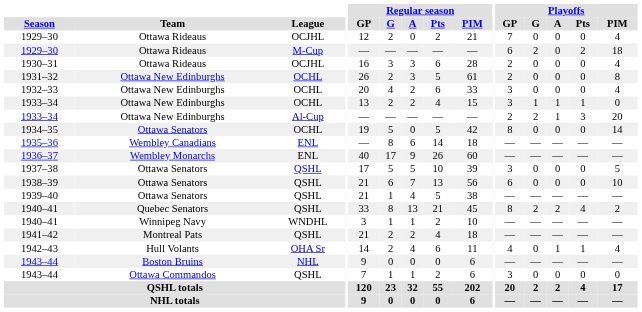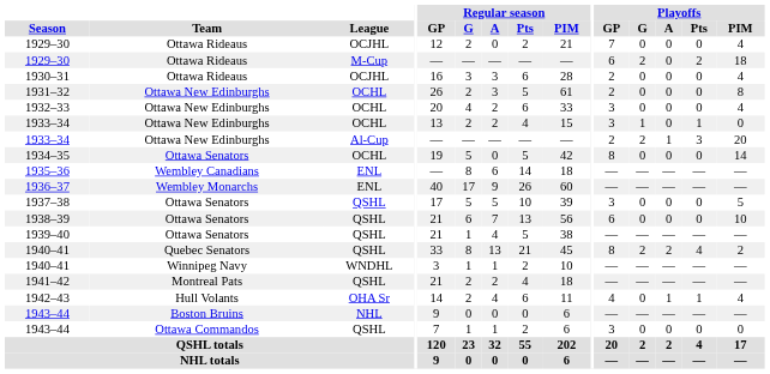1933–34 / OCHL | Playoffs / A: 1 -> 0
